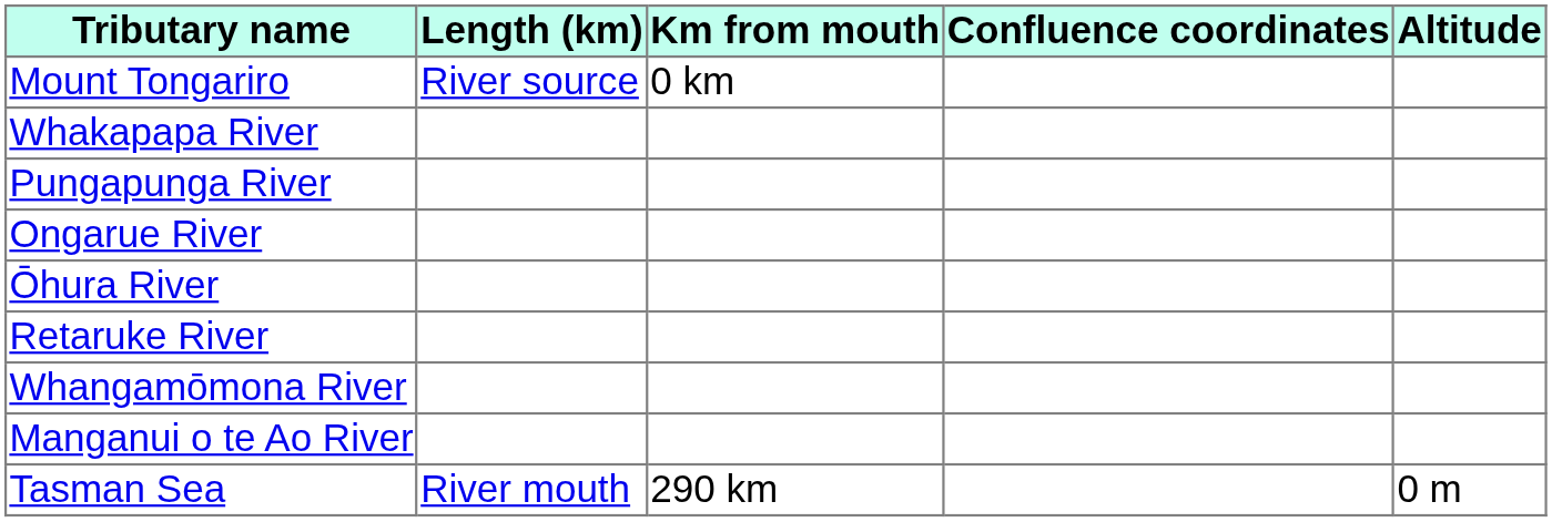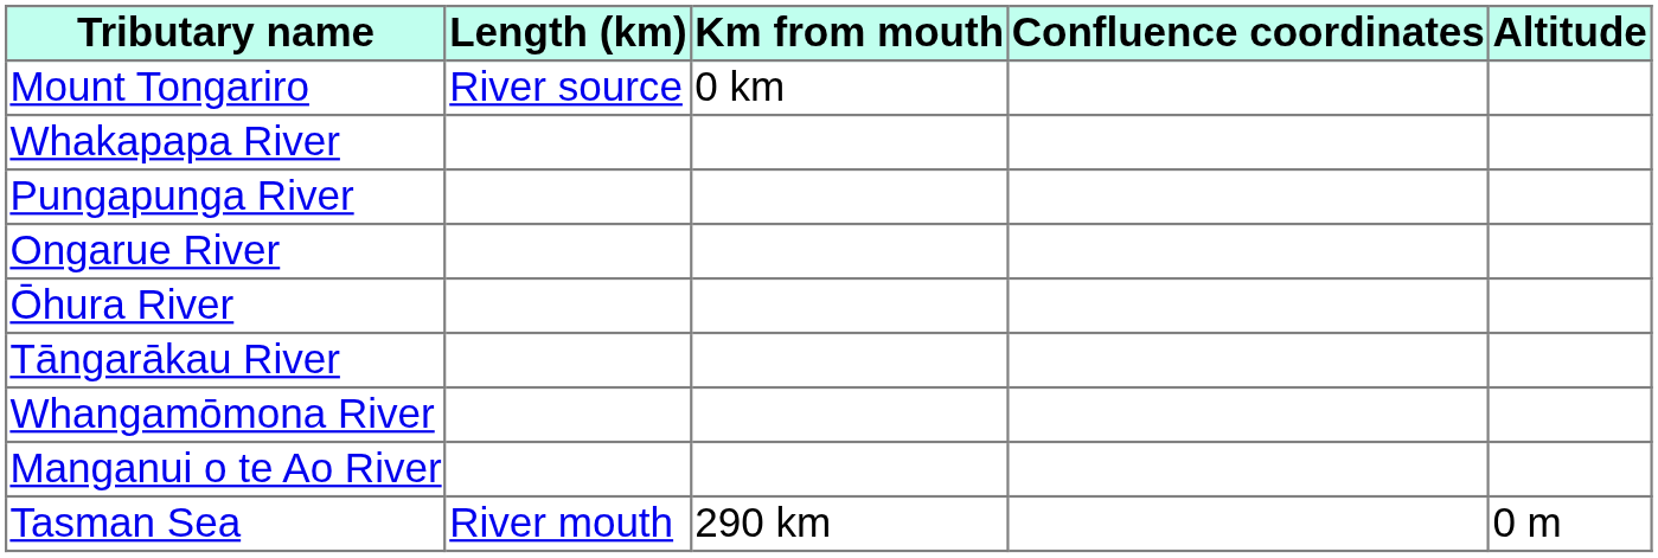- row: Retaruke River
+ row: Tāngarākau River
